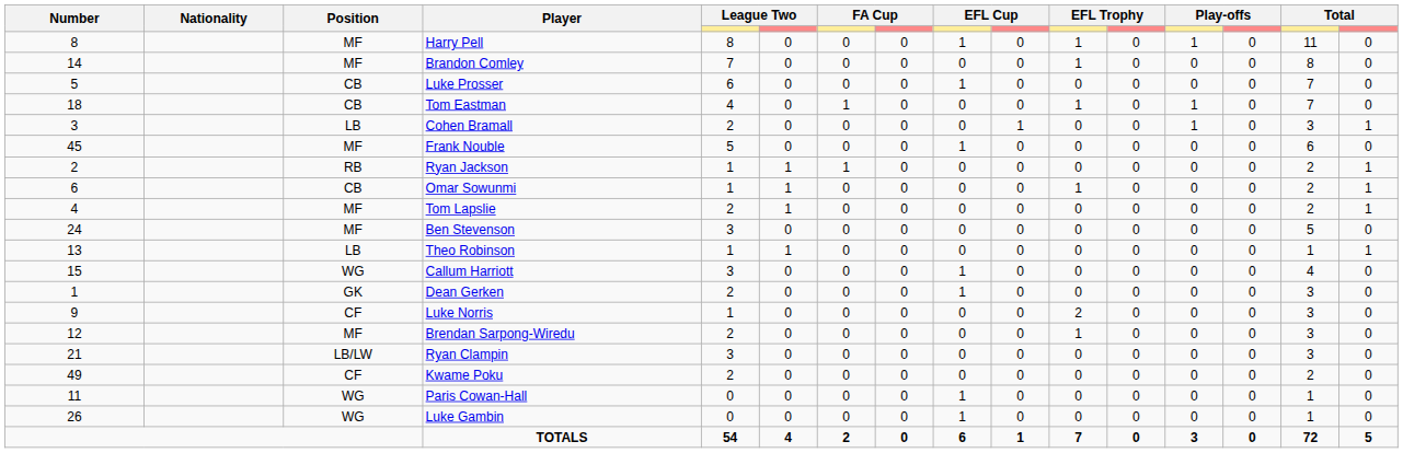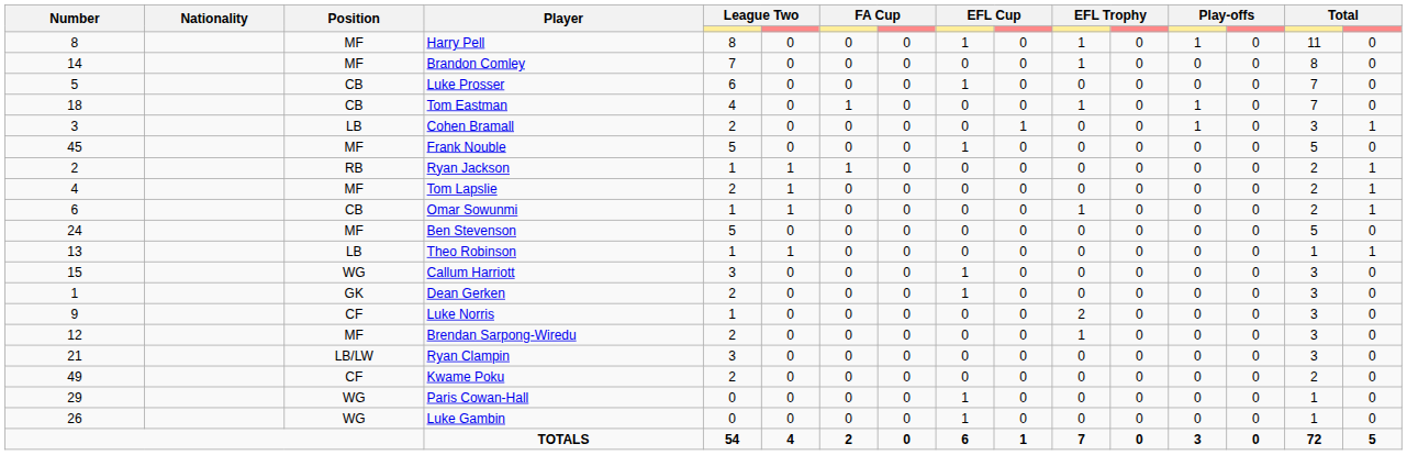Frank Nouble | column 15: 6 -> 5
rows swapped: Tom Lapslie <-> Omar Sowunmi
Ben Stevenson | column 5: 3 -> 5
Callum Harriott | column 15: 4 -> 3
Paris Cowan-Hall | Number: 11 -> 29
